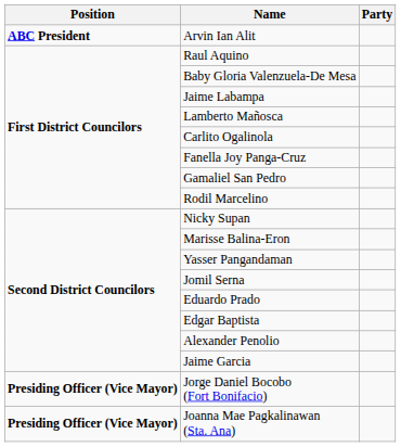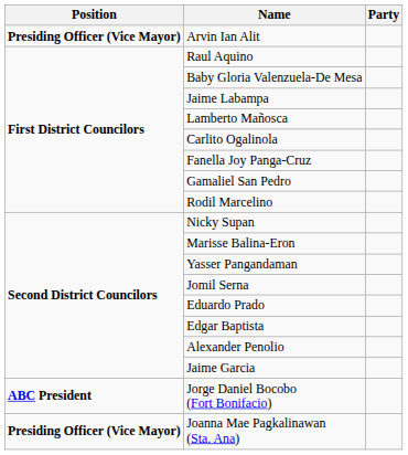Arvin Ian Alit | Position: ABC President -> Presiding Officer (Vice Mayor)
Jorge Daniel Bocobo (Fort Bonifacio) | Position: Presiding Officer (Vice Mayor) -> ABC President
